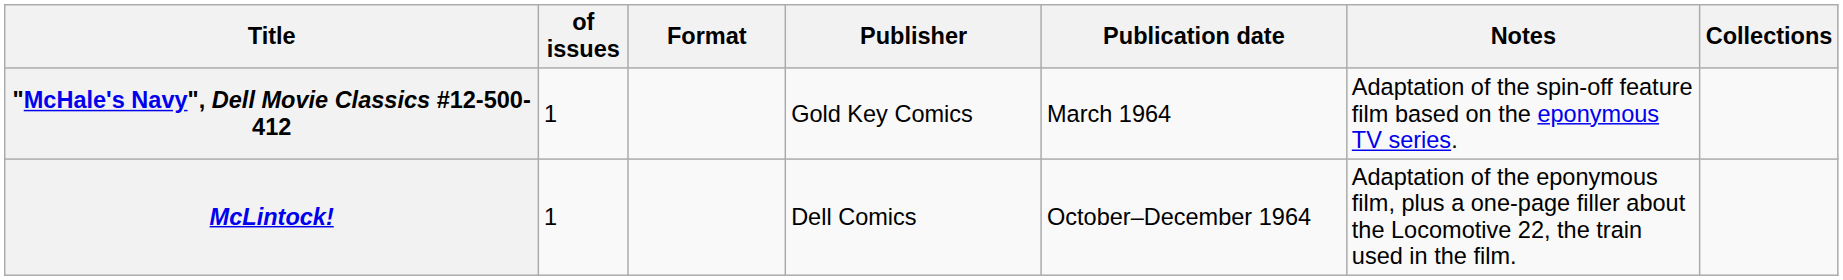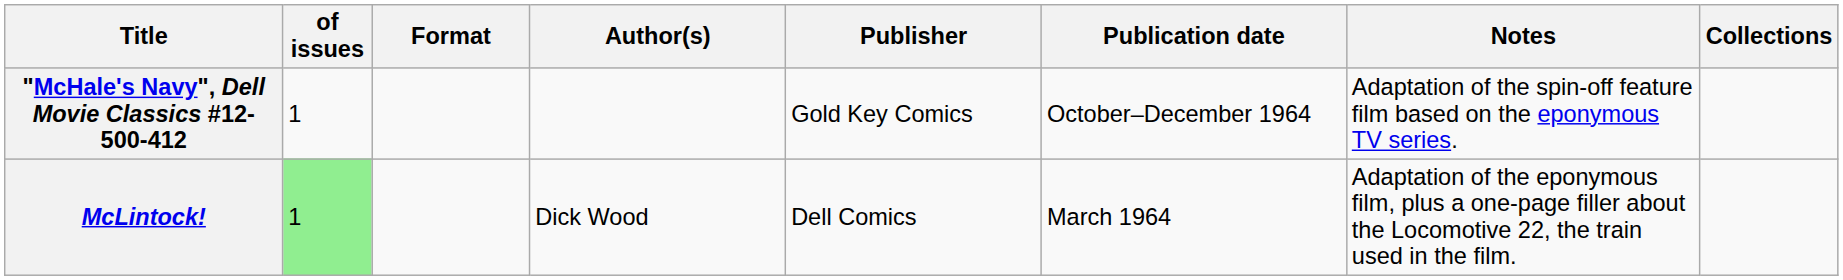+ column: Author(s) | Dick Wood
"McHale's Navy", Dell Movie Classics #12-500-412 | Publication date: March 1964 -> October–December 1964
McLintock! | of issues: no background -> lightgreen background
McLintock! | Publication date: October–December 1964 -> March 1964
